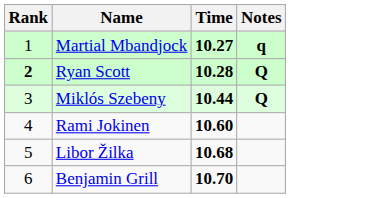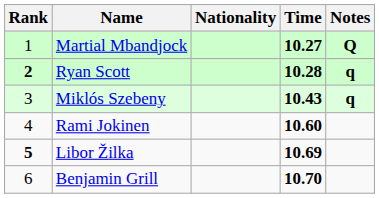+ column: Nationality
Martial Mbandjock | Notes: q -> Q
Ryan Scott | Notes: Q -> q
Miklós Szebeny | Time: 10.44 -> 10.43
Miklós Szebeny | Notes: Q -> q
Libor Žilka | Rank: normal -> bold
Libor Žilka | Time: 10.68 -> 10.69
